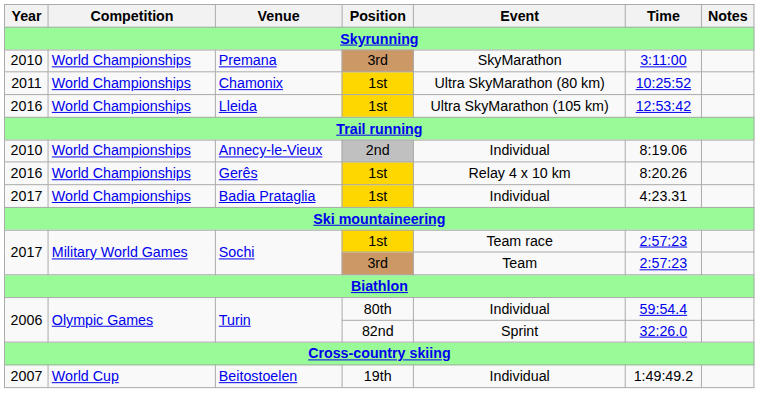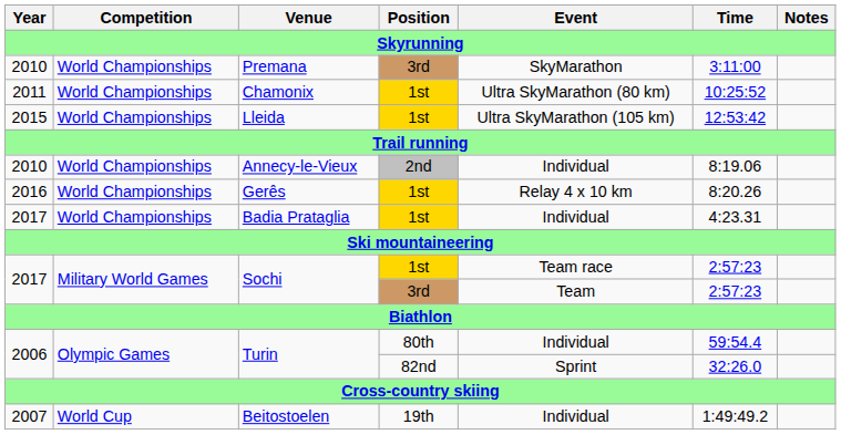Lleida | Year: 2016 -> 2015
